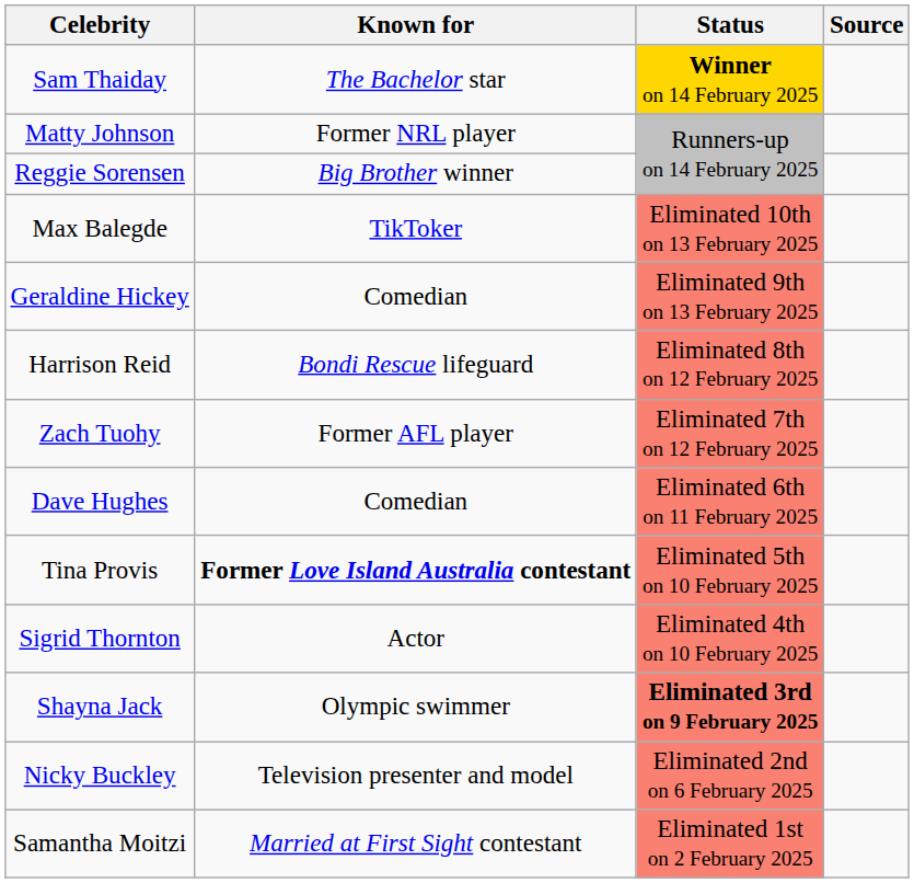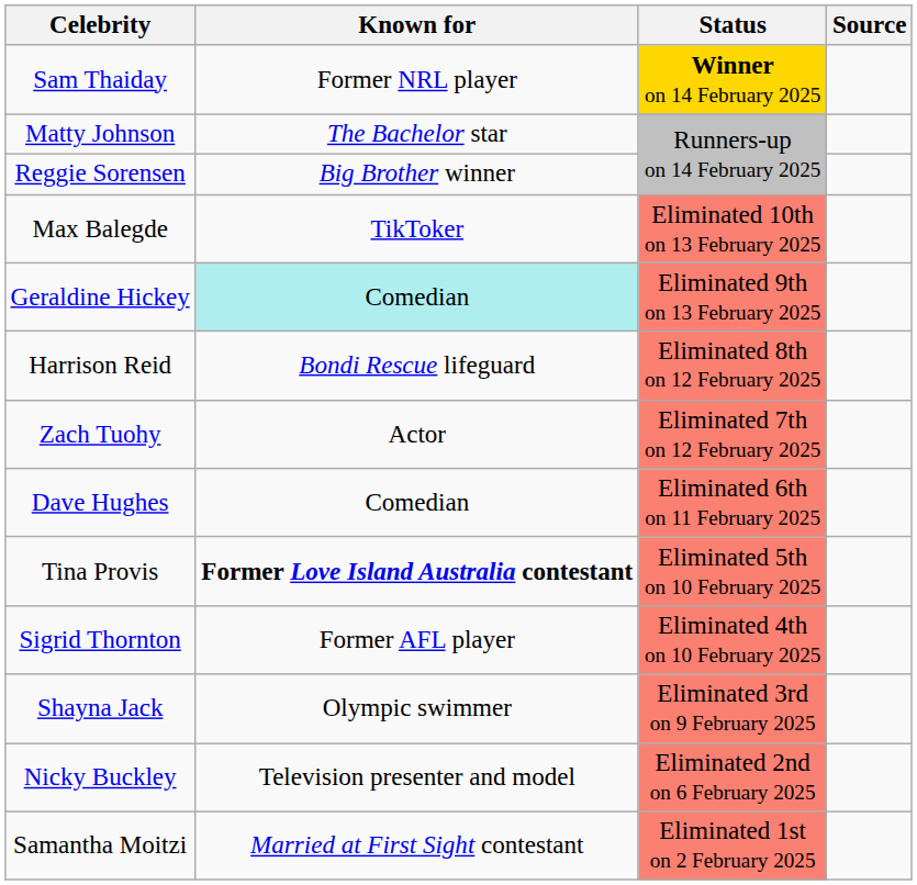Sam Thaiday | Known for: The Bachelor star -> Former NRL player
Matty Johnson | Known for: Former NRL player -> The Bachelor star
Geraldine Hickey | Known for: no background -> paleturquoise background
Zach Tuohy | Known for: Former AFL player -> Actor
Sigrid Thornton | Known for: Actor -> Former AFL player
Shayna Jack | Status: bold -> normal
